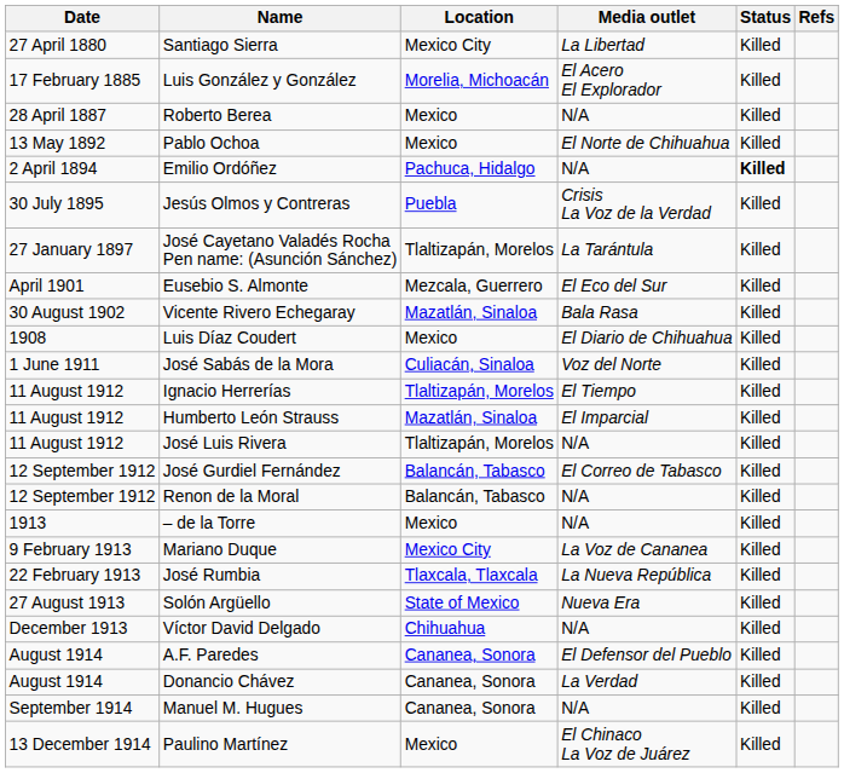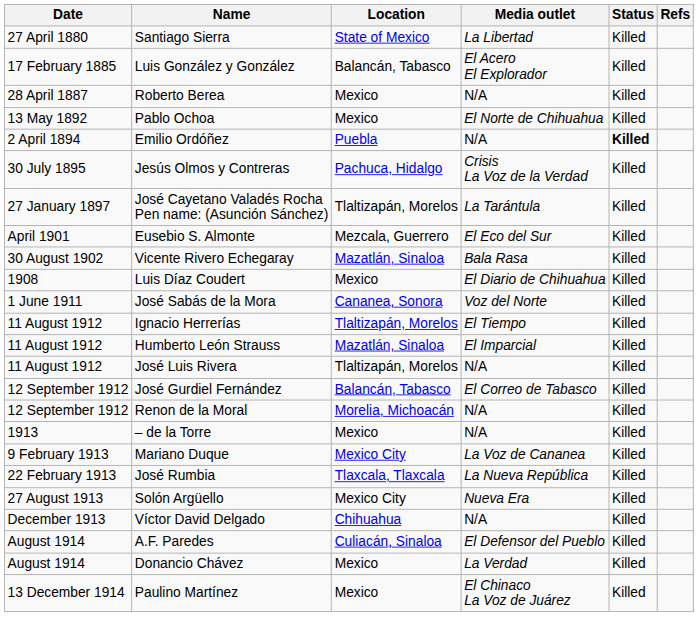Santiago Sierra | Location: Mexico City -> State of Mexico
Luis González y González | Location: Morelia, Michoacán -> Balancán, Tabasco
Emilio Ordóñez | Location: Pachuca, Hidalgo -> Puebla
Jesús Olmos y Contreras | Location: Puebla -> Pachuca, Hidalgo
José Sabás de la Mora | Location: Culiacán, Sinaloa -> Cananea, Sonora
Renon de la Moral | Location: Balancán, Tabasco -> Morelia, Michoacán
Solón Argüello | Location: State of Mexico -> Mexico City
A.F. Paredes | Location: Cananea, Sonora -> Culiacán, Sinaloa
Donancio Chávez | Location: Cananea, Sonora -> Mexico
- row: September 1914 | Manuel M. Hugues | Cananea, Sonora | N/A | Killed
